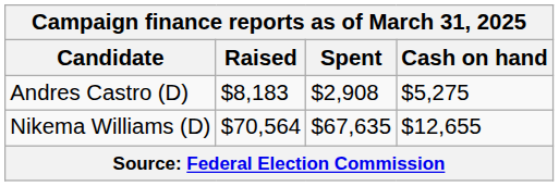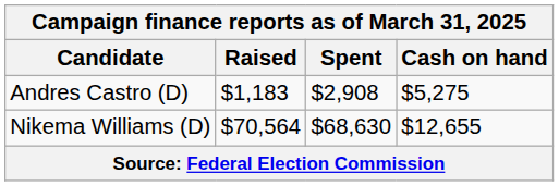Andres Castro (D) | Raised: $8,183 -> $1,183
Nikema Williams (D) | Spent: $67,635 -> $68,630
